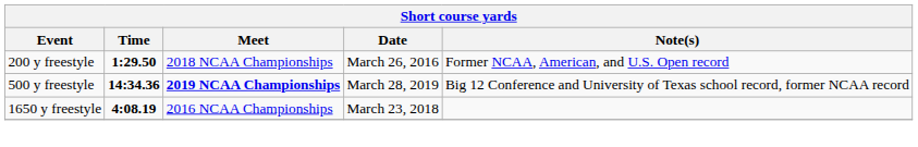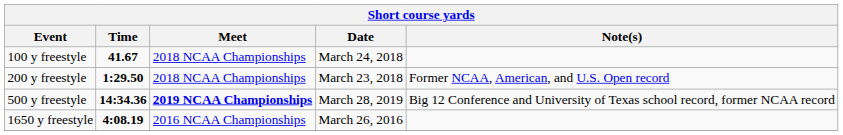+ row: 100 y freestyle | 41.67 | 2018 NCAA Championships | March 24, 2018
200 y freestyle | Date: March 26, 2016 -> March 23, 2018
1650 y freestyle | Date: March 23, 2018 -> March 26, 2016
